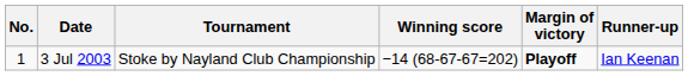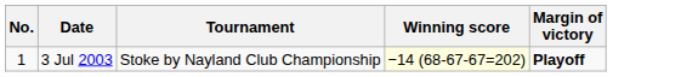- column: Runner-up | Ian Keenan
3 Jul 2003 | Winning score: no background -> lightyellow background
